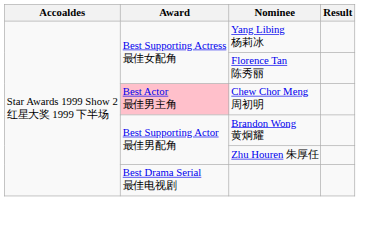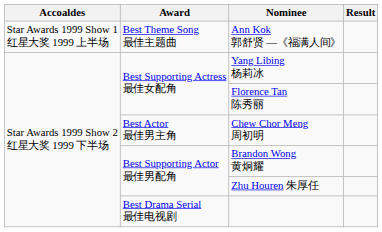+ row: Star Awards 1999 Show 1 红星大奖 1999 上半场 | Best Theme Song 最佳主题曲 | Ann Kok 郭舒贤 —《福满人间》
Chew Chor Meng 周初明 | Award: pink background -> no background
